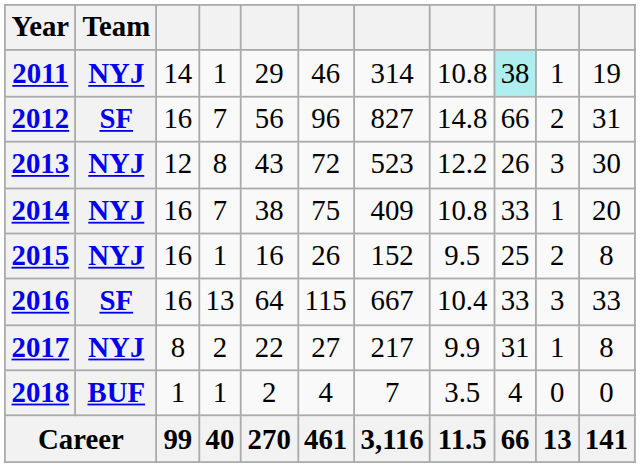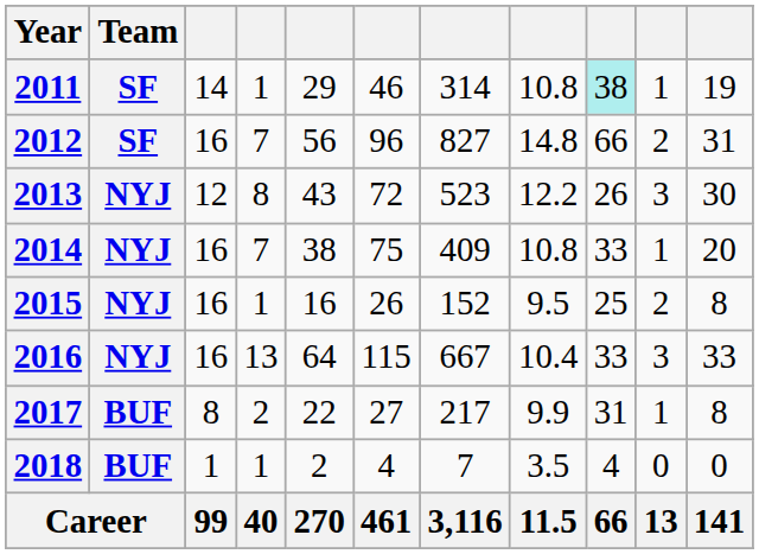2011 | Team: NYJ -> SF
2016 | Team: SF -> NYJ
2017 | Team: NYJ -> BUF
